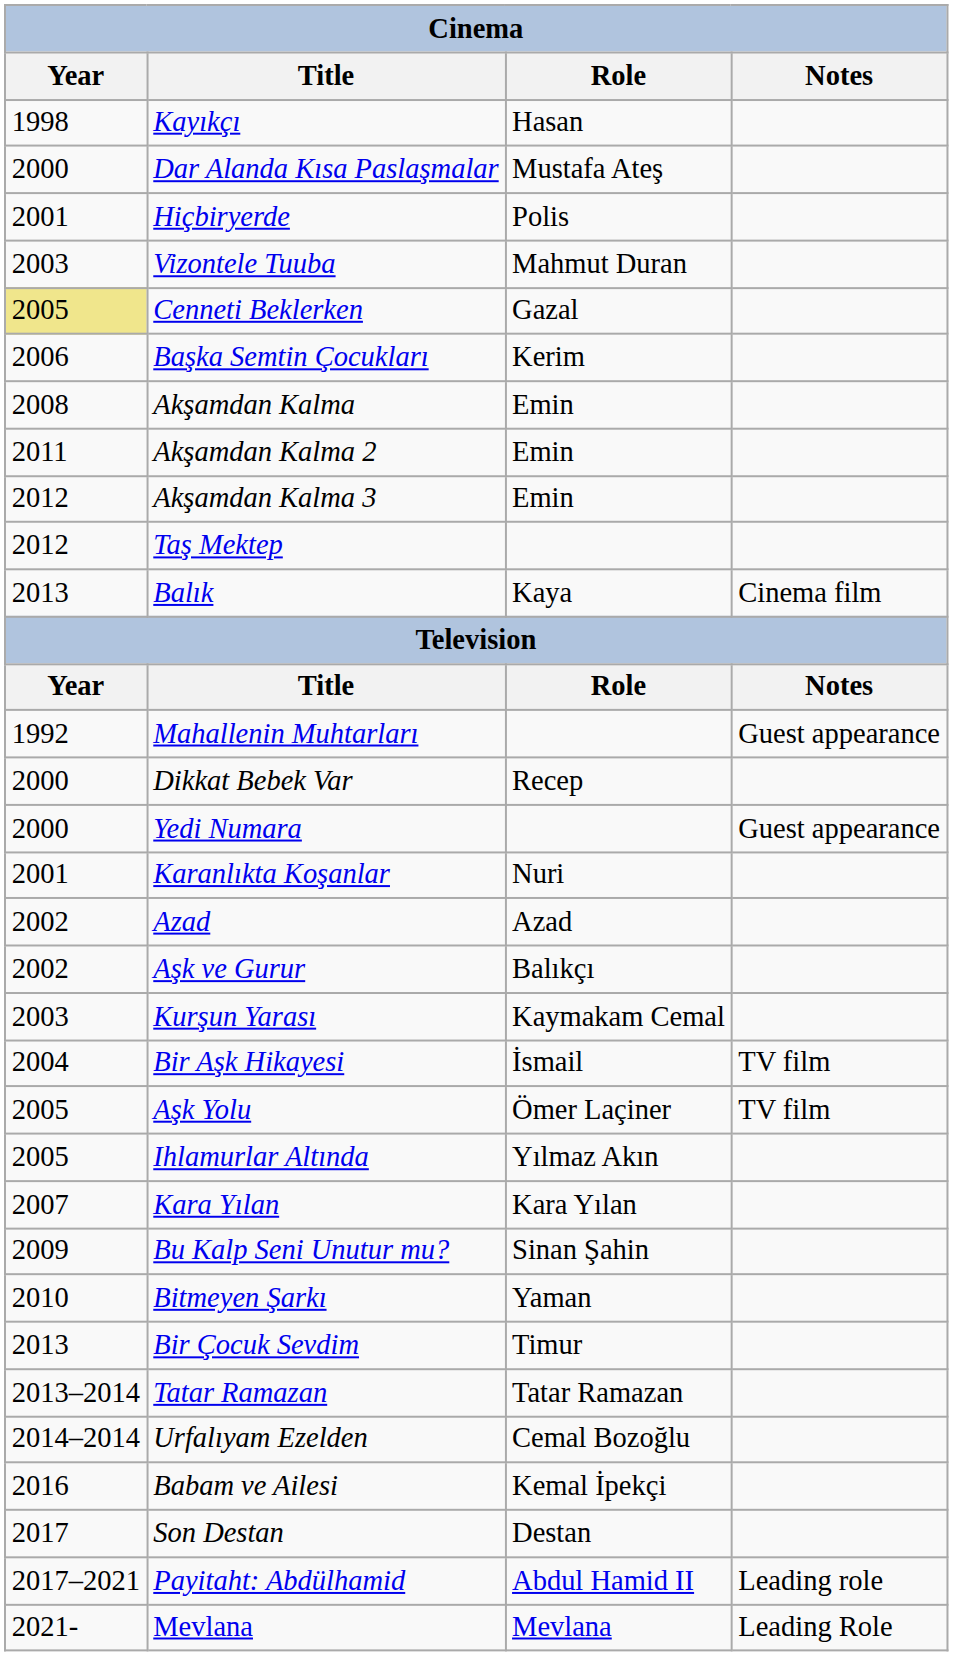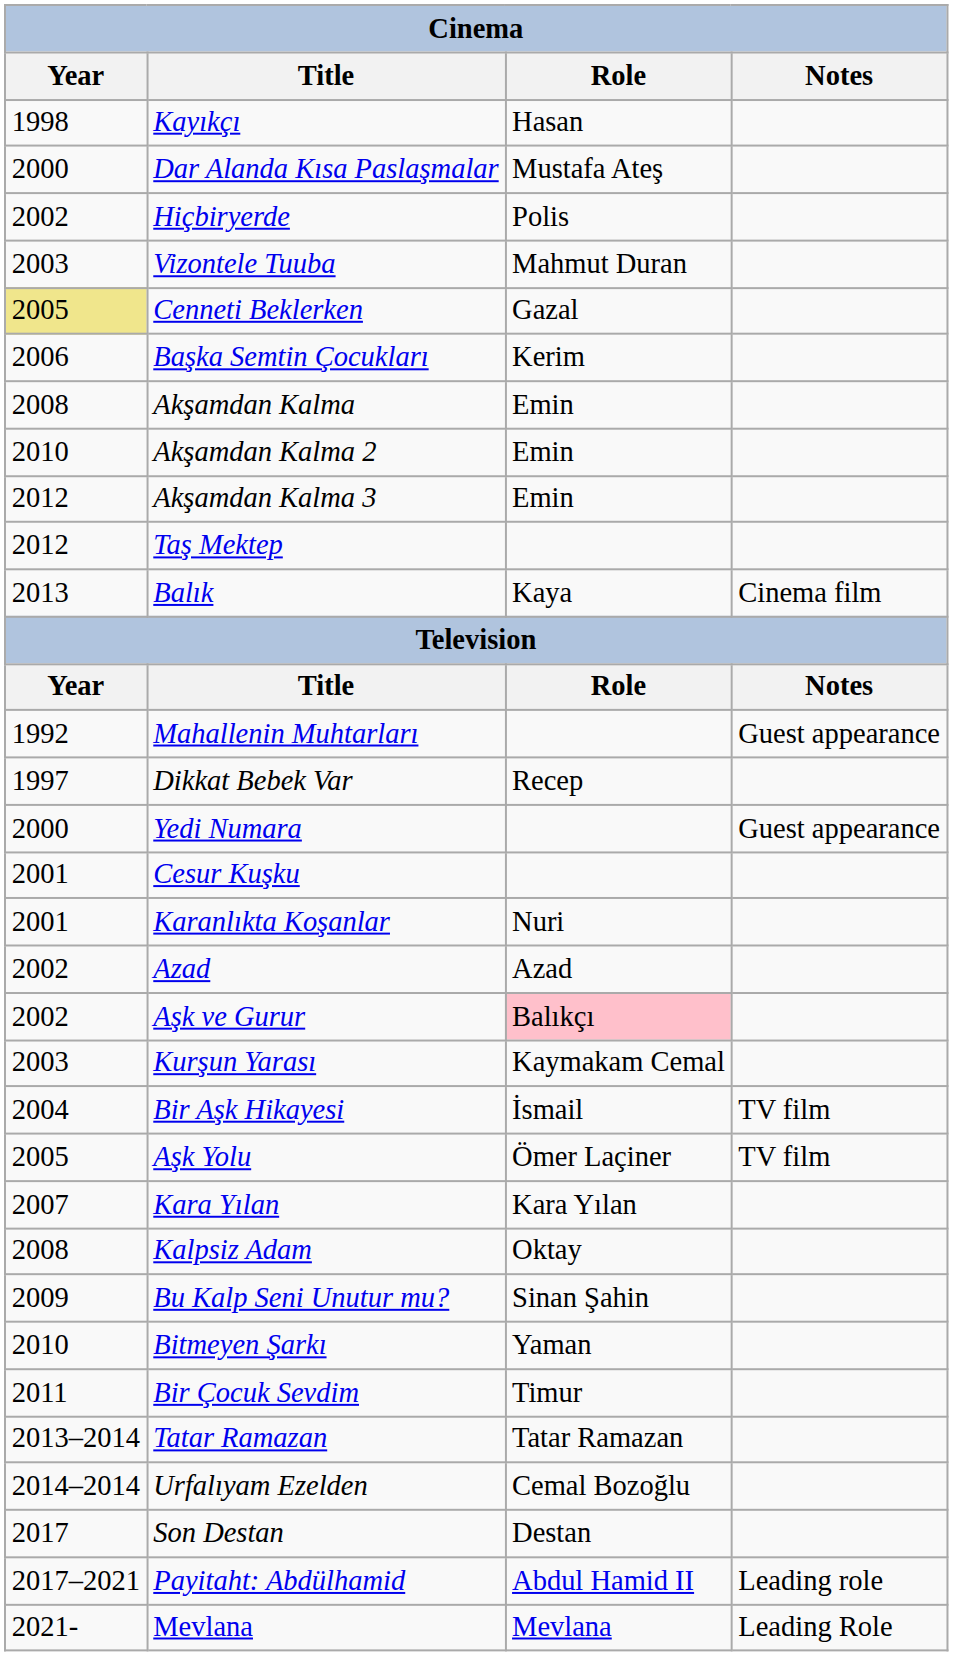Hiçbiryerde | Year: 2001 -> 2002
Akşamdan Kalma 2 | Year: 2011 -> 2010
Dikkat Bebek Var | Year: 2000 -> 1997
+ row: 2001 | Cesur Kuşku
Aşk ve Gurur | Role: no background -> pink background
- row: 2005 | Ihlamurlar Altında | Yılmaz Akın
+ row: 2008 | Kalpsiz Adam | Oktay
Bir Çocuk Sevdim | Year: 2013 -> 2011
- row: 2016 | Babam ve Ailesi | Kemal İpekçi
